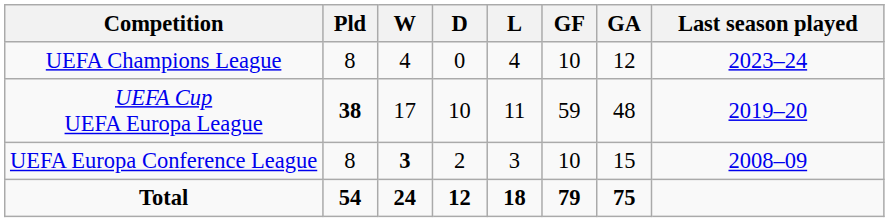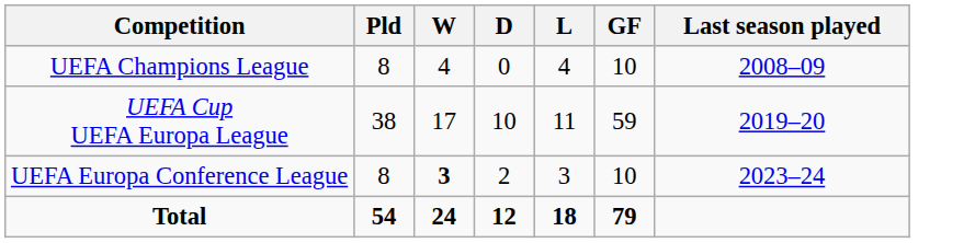- column: GA | 12 | 48 | 15 | 75
UEFA Champions League | Last season played: 2023–24 -> 2008–09
UEFA Cup UEFA Europa League | Pld: bold -> normal
UEFA Europa Conference League | Last season played: 2008–09 -> 2023–24
